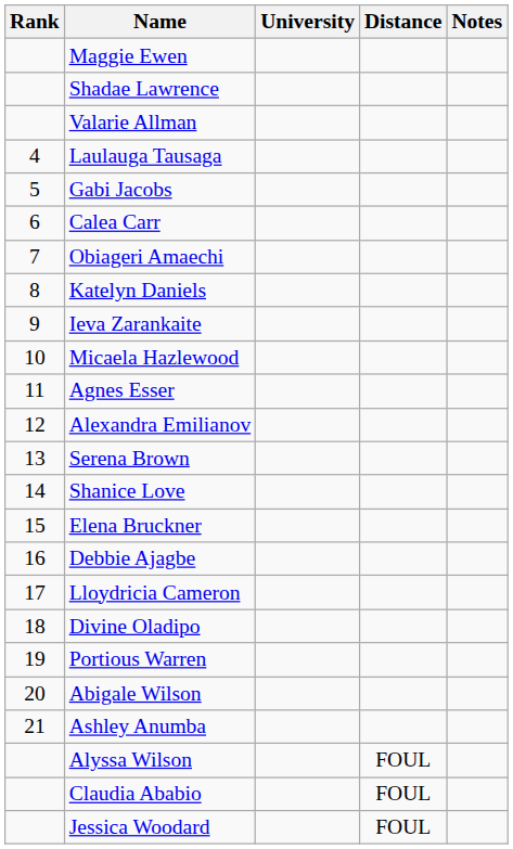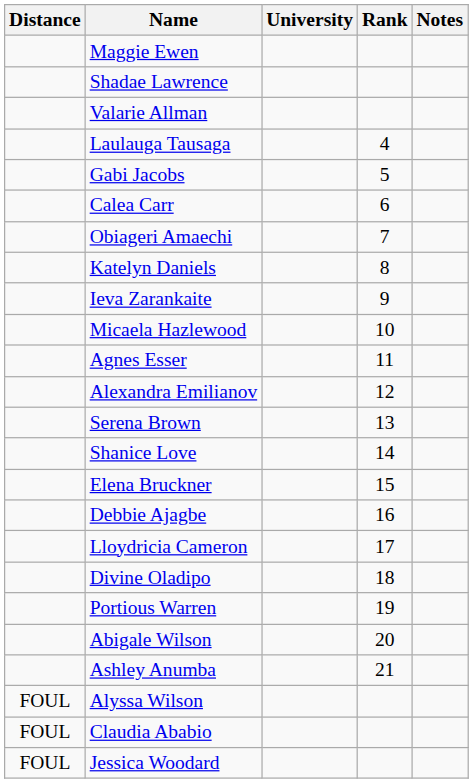columns swapped: Rank <-> Distance
